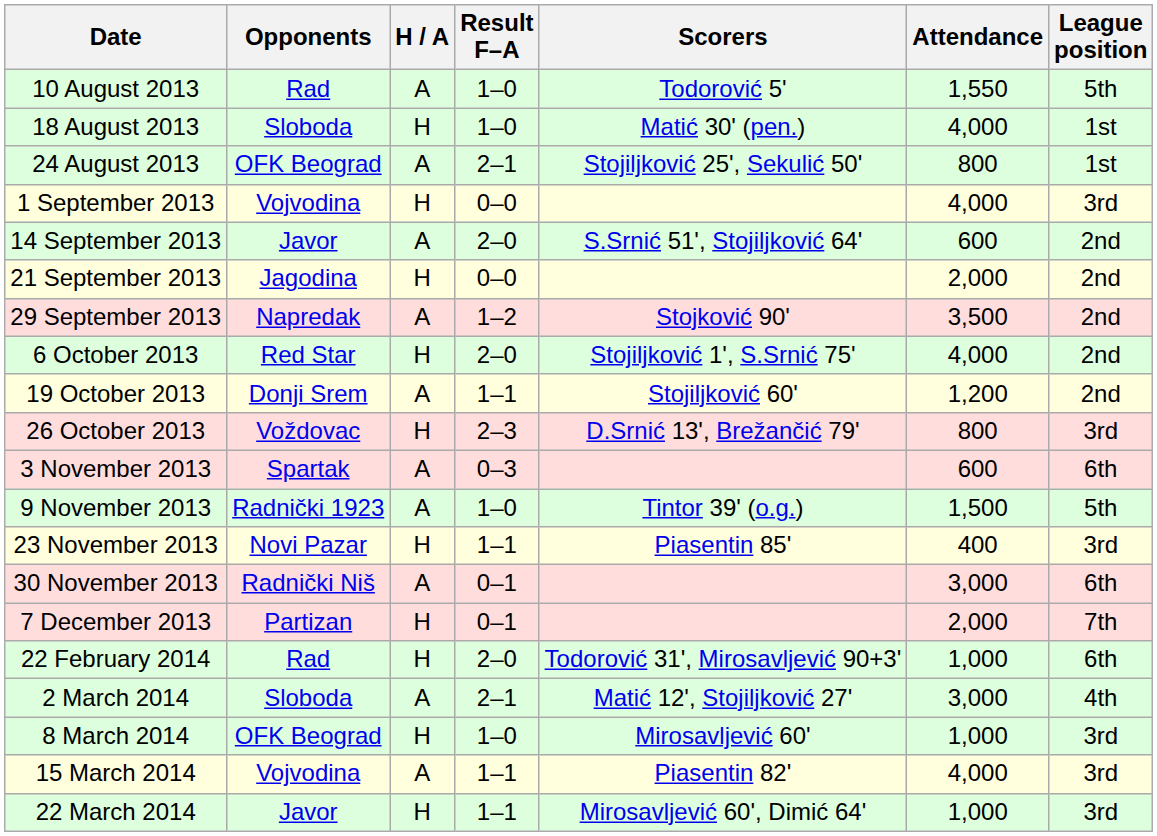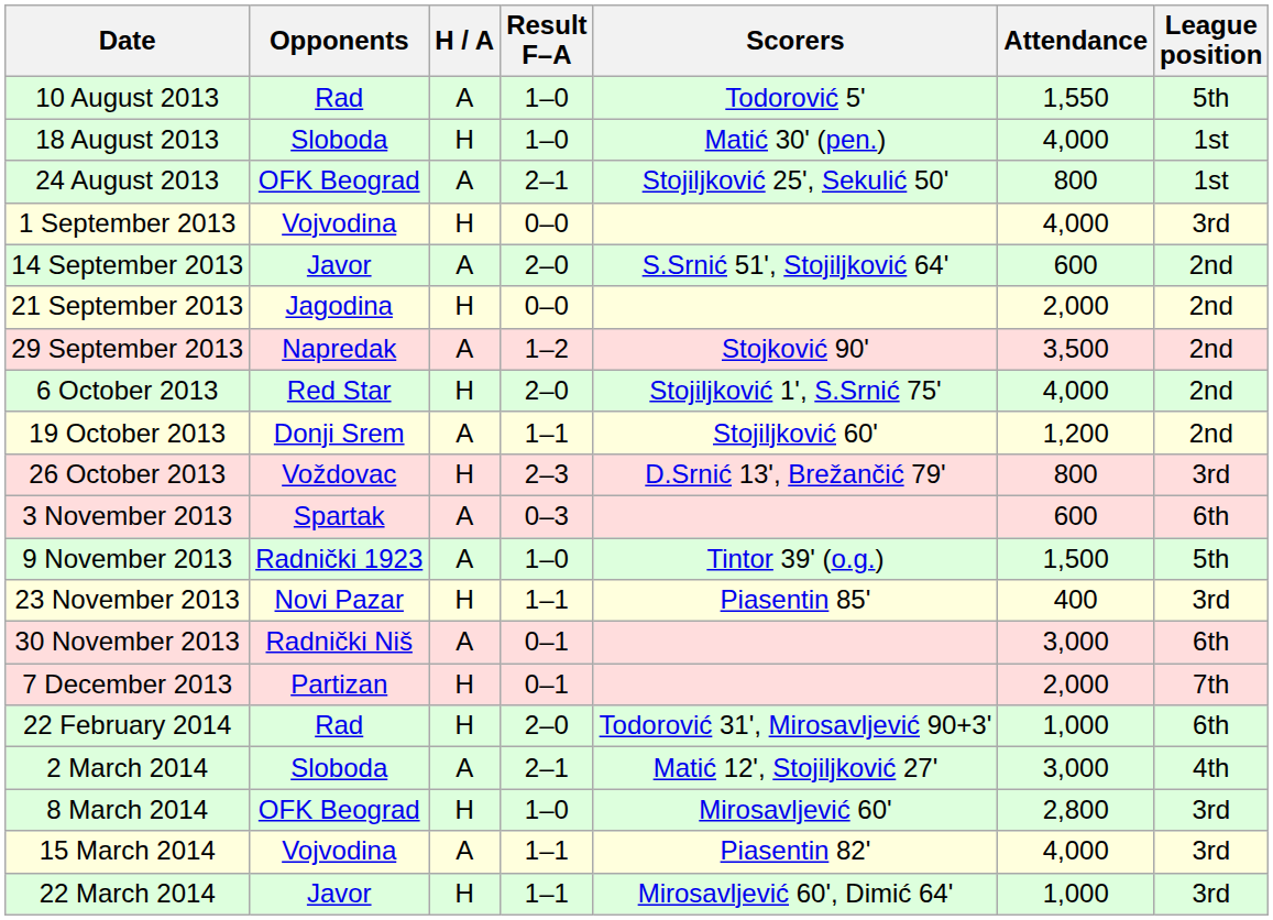8 March 2014 | Attendance: 1,000 -> 2,800
